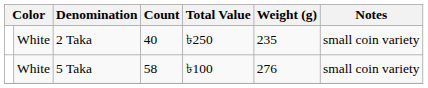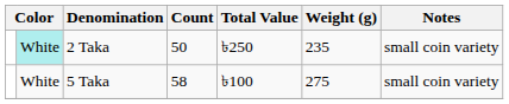2 Taka | column 2: no background -> paleturquoise background
2 Taka | Count: 40 -> 50
5 Taka | Weight (g): 276 -> 275
